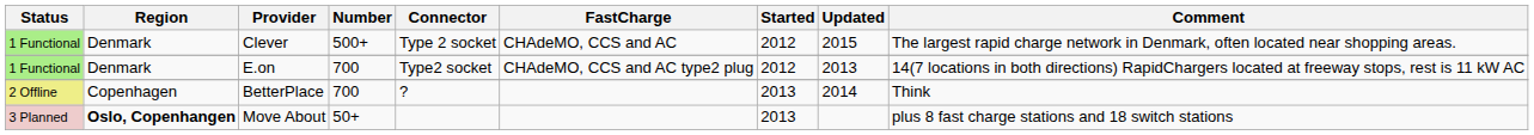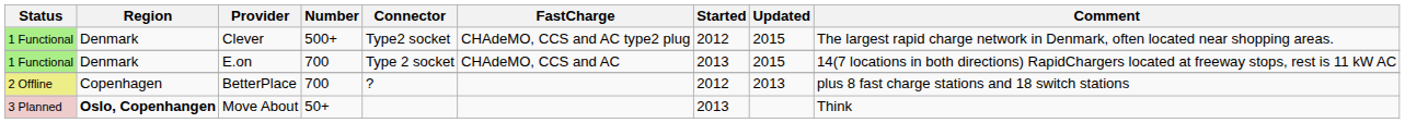Clever | Connector: Type 2 socket -> Type2 socket
Clever | FastCharge: CHAdeMO, CCS and AC -> CHAdeMO, CCS and AC type2 plug
E.on | Connector: Type2 socket -> Type 2 socket
E.on | FastCharge: CHAdeMO, CCS and AC type2 plug -> CHAdeMO, CCS and AC
E.on | Started: 2012 -> 2013
E.on | Updated: 2013 -> 2015
BetterPlace | Started: 2013 -> 2012
BetterPlace | Updated: 2014 -> 2013
BetterPlace | Comment: Think -> plus 8 fast charge stations and 18 switch stations
Move About | Comment: plus 8 fast charge stations and 18 switch stations -> Think
